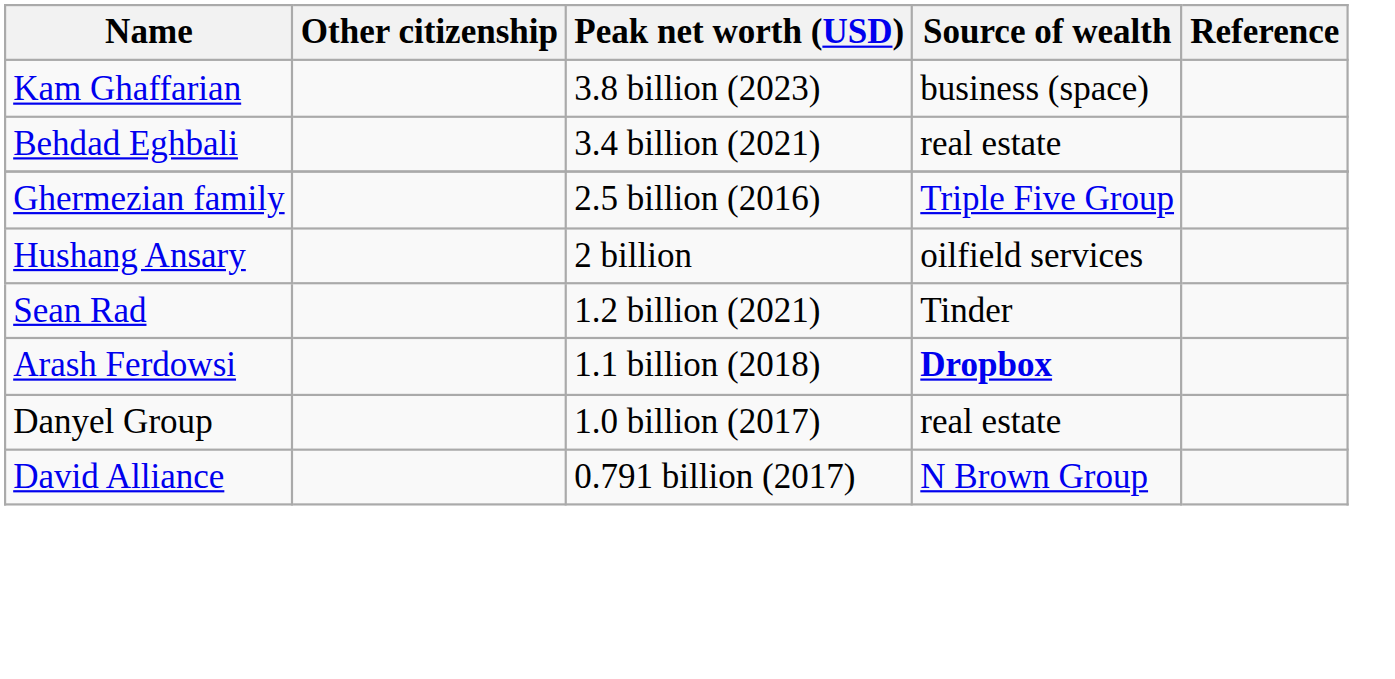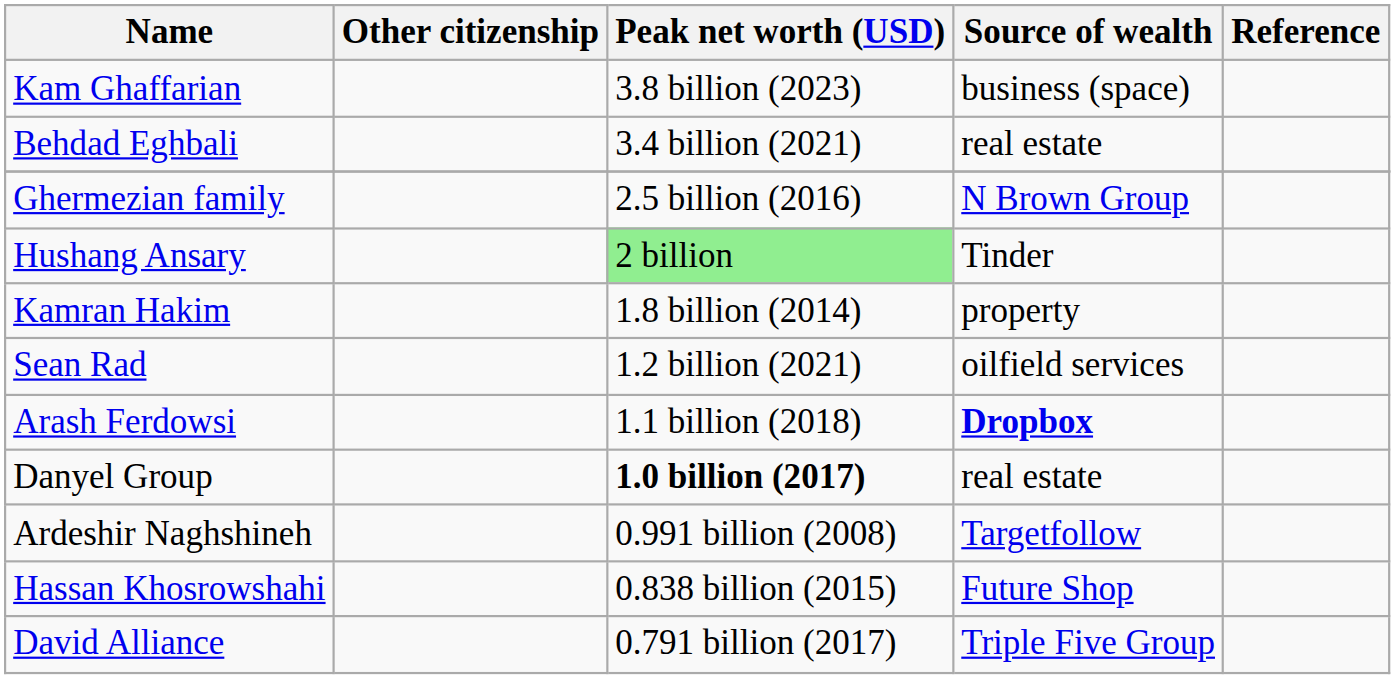Ghermezian family | Source of wealth: Triple Five Group -> N Brown Group
Hushang Ansary | Peak net worth (USD): no background -> lightgreen background
Hushang Ansary | Source of wealth: oilfield services -> Tinder
+ row: Kamran Hakim | 1.8 billion (2014) | property
Sean Rad | Source of wealth: Tinder -> oilfield services
Danyel Group | Peak net worth (USD): normal -> bold
+ row: Ardeshir Naghshineh | 0.991 billion (2008) | Targetfollow
+ row: Hassan Khosrowshahi | 0.838 billion (2015) | Future Shop
David Alliance | Source of wealth: N Brown Group -> Triple Five Group
